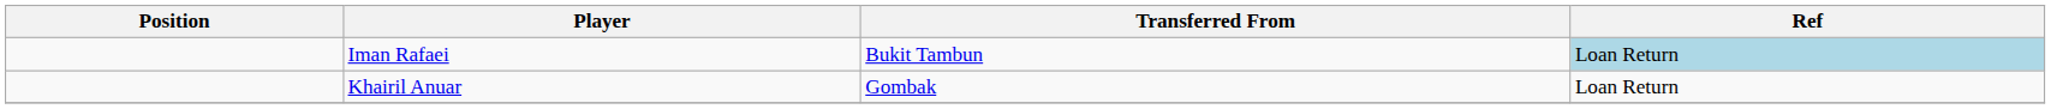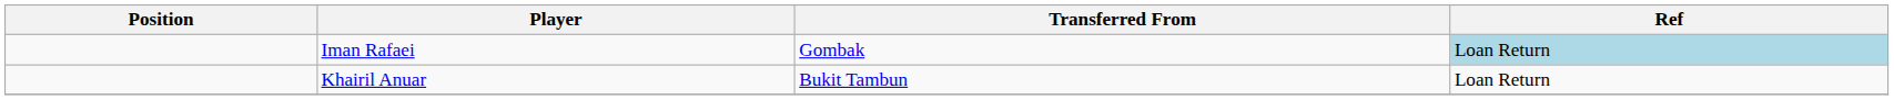Iman Rafaei | Transferred From: Bukit Tambun -> Gombak
Khairil Anuar | Transferred From: Gombak -> Bukit Tambun
